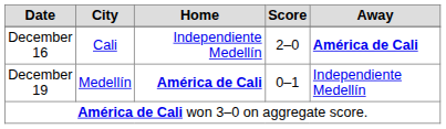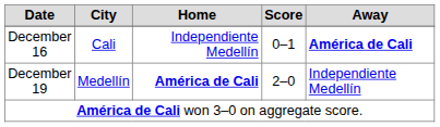December 16 | Score: 2–0 -> 0–1
December 19 | Score: 0–1 -> 2–0
